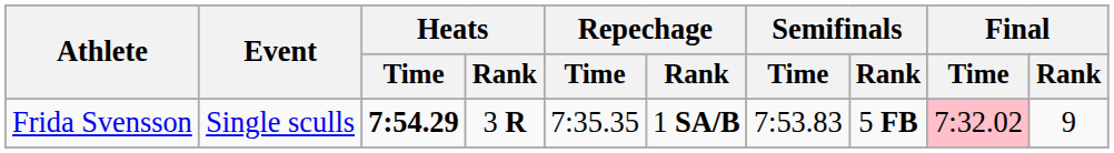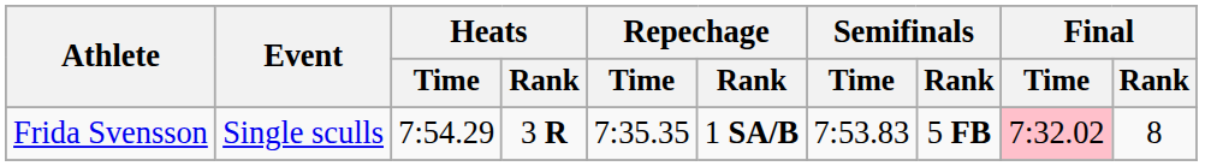Frida Svensson | Heats / Time: bold -> normal
Frida Svensson | Final / Rank: 9 -> 8
